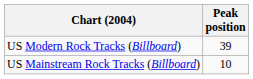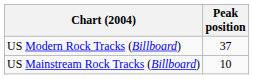US Modern Rock Tracks (Billboard) | Peak position: 39 -> 37
